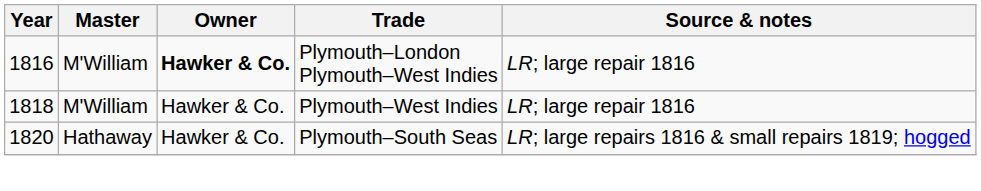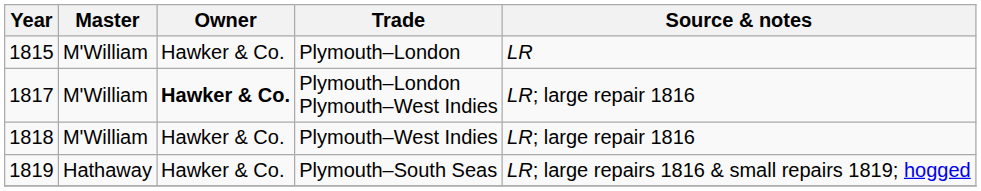+ row: 1815 | M'William | Hawker & Co. | Plymouth–London | LR
Plymouth–London Plymouth–West Indies | Year: 1816 -> 1817
Plymouth–South Seas | Year: 1820 -> 1819
